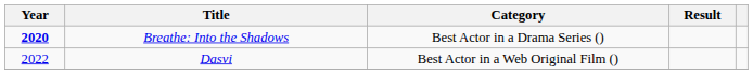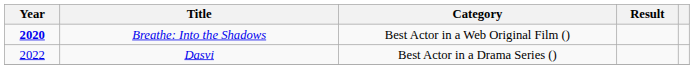Breathe: Into the Shadows | Category: Best Actor in a Drama Series () -> Best Actor in a Web Original Film ()
Dasvi | Category: Best Actor in a Web Original Film () -> Best Actor in a Drama Series ()
